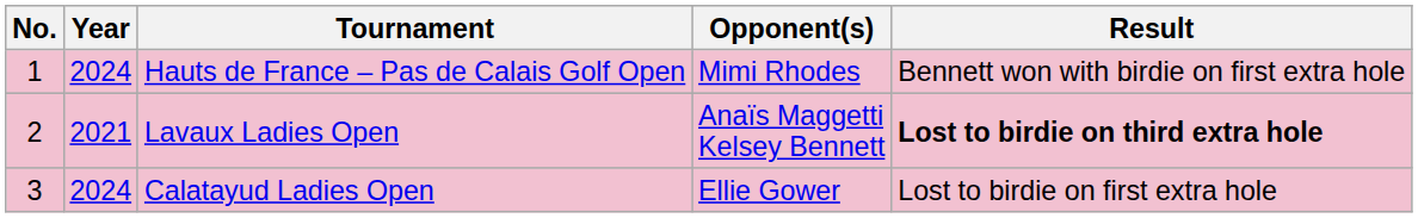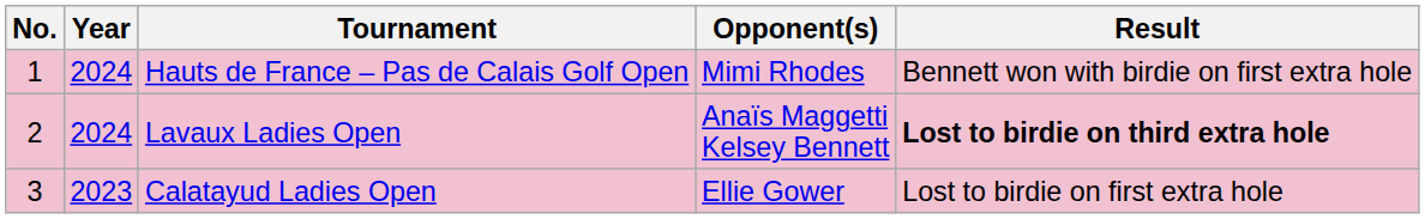Lavaux Ladies Open | Year: 2021 -> 2024
Calatayud Ladies Open | Year: 2024 -> 2023
